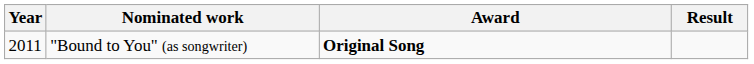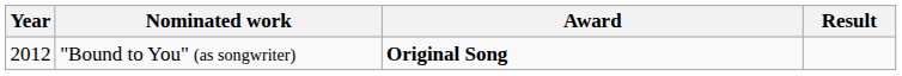"Bound to You" (as songwriter) | Year: 2011 -> 2012
